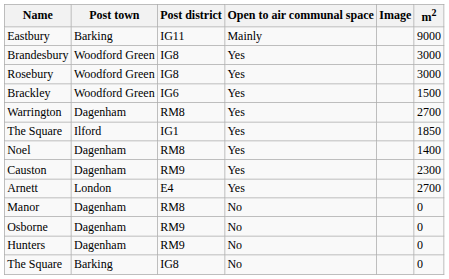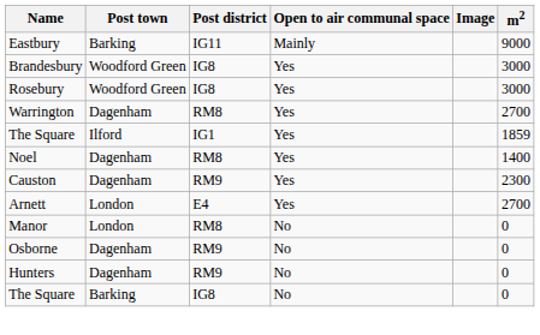- row: Brackley | Woodford Green | IG6 | Yes | 1500
The Square / IG1 | m2: 1850 -> 1859
Manor | Post town: Dagenham -> London
